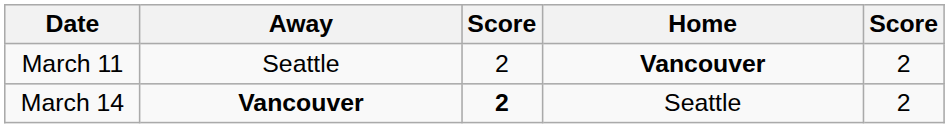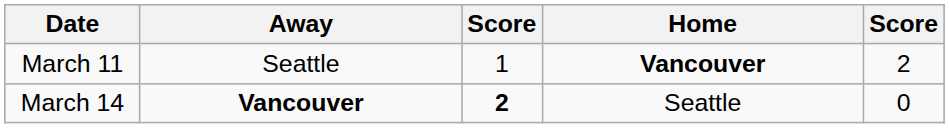March 11 | column 3: 2 -> 1
March 14 | column 5: 2 -> 0
